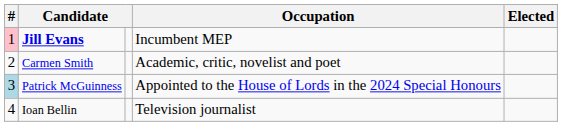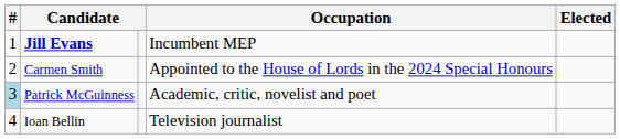Jill Evans | #: pink background -> no background
Carmen Smith | Occupation: Academic, critic, novelist and poet -> Appointed to the House of Lords in the 2024 Special Honours
Patrick McGuinness | Occupation: Appointed to the House of Lords in the 2024 Special Honours -> Academic, critic, novelist and poet
